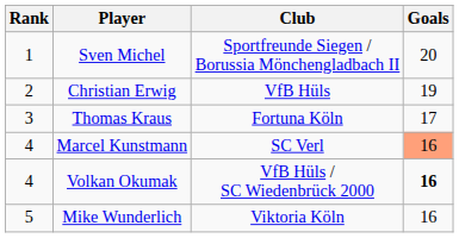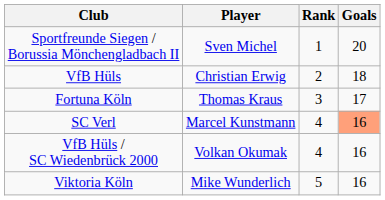columns swapped: Rank <-> Club
Christian Erwig | Goals: 19 -> 18
Volkan Okumak | Goals: bold -> normal
